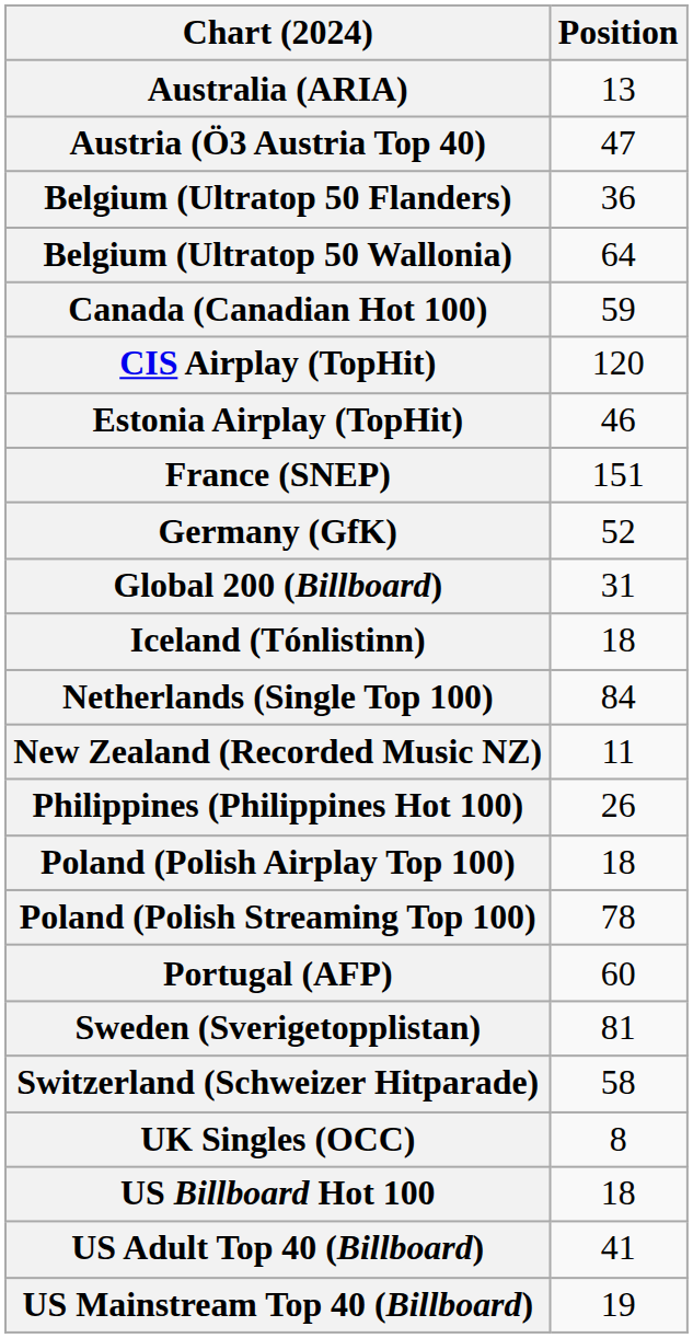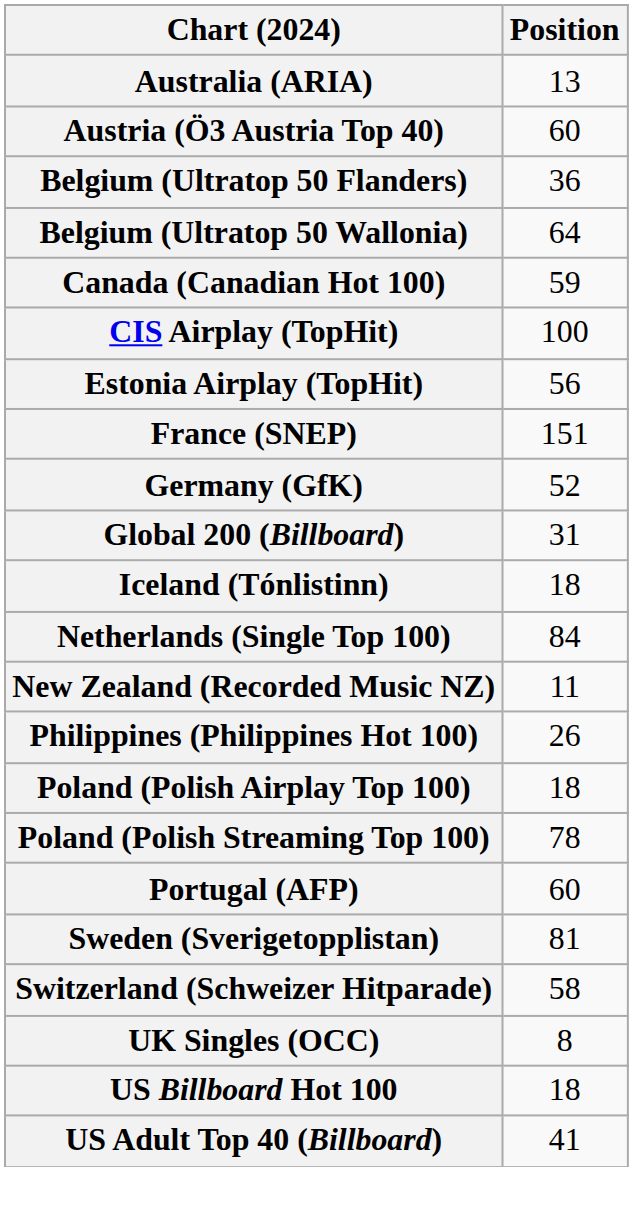Austria (Ö3 Austria Top 40) | Position: 47 -> 60
CIS Airplay (TopHit) | Position: 120 -> 100
Estonia Airplay (TopHit) | Position: 46 -> 56
- row: US Mainstream Top 40 (Billboard) | 19
